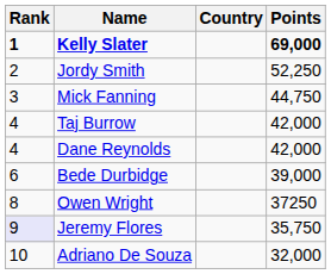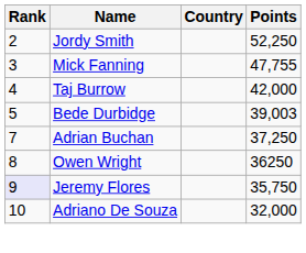- row: 1 | Kelly Slater | 69,000
Mick Fanning | Points: 44,750 -> 47,755
- row: 4 | Dane Reynolds | 42,000
Bede Durbidge | Rank: 6 -> 5
Bede Durbidge | Points: 39,000 -> 39,003
+ row: 7 | Adrian Buchan | 37,250
Owen Wright | Points: 37250 -> 36250
